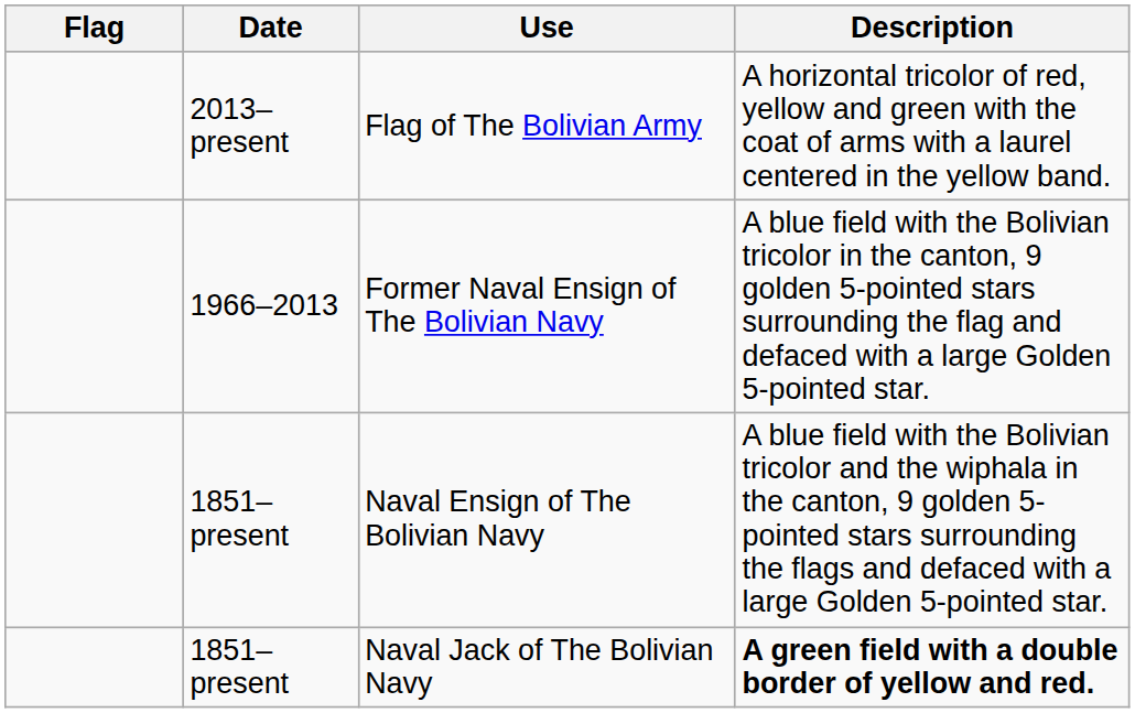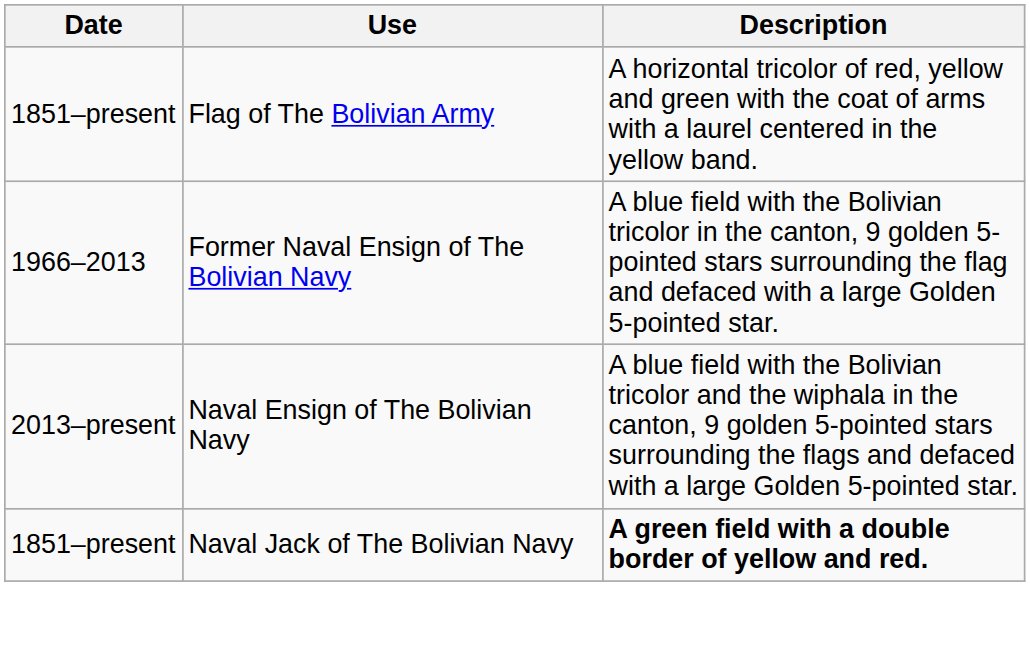- column: Flag
Flag of The Bolivian Army | Date: 2013–present -> 1851–present
Naval Ensign of The Bolivian Navy | Date: 1851–present -> 2013–present
